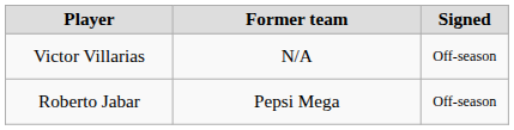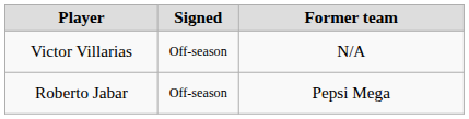columns swapped: Signed <-> Former team
